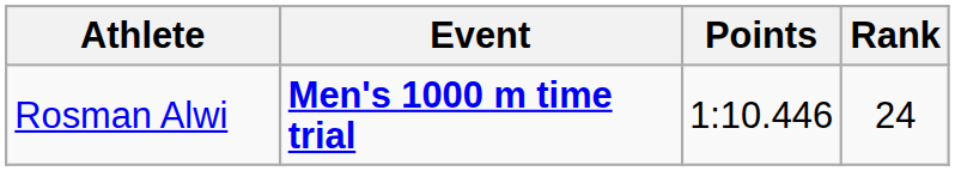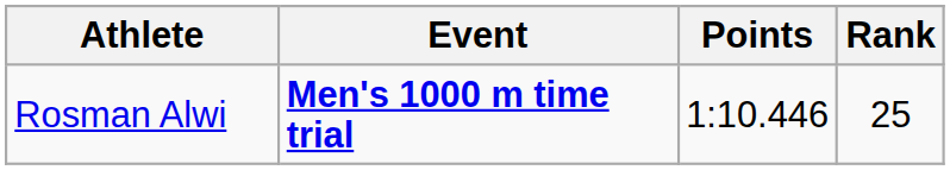Rosman Alwi | Rank: 24 -> 25
